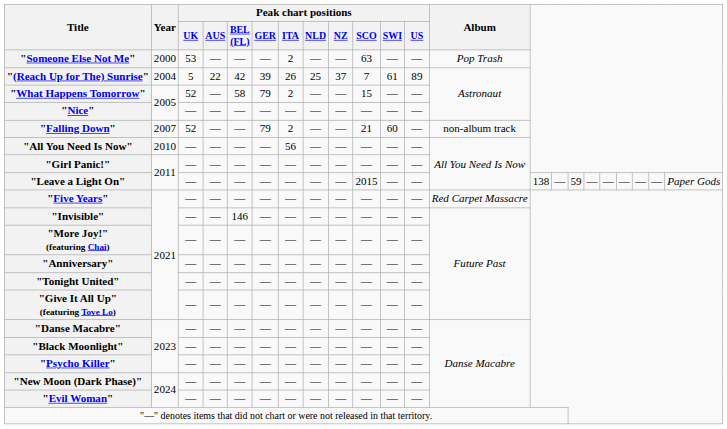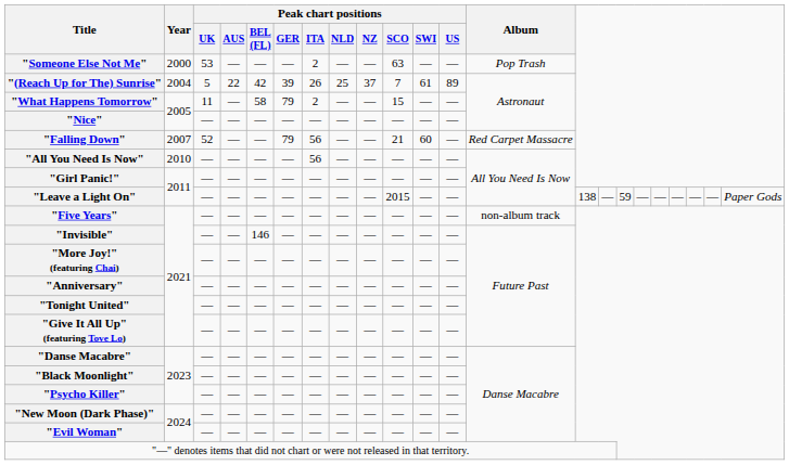"What Happens Tomorrow" | Peak chart positions / UK: 52 -> 11
"Falling Down" | Peak chart positions / ITA: 2 -> 56
"Falling Down" | Album: non-album track -> Red Carpet Massacre
"Five Years" | Album: Red Carpet Massacre -> non-album track
